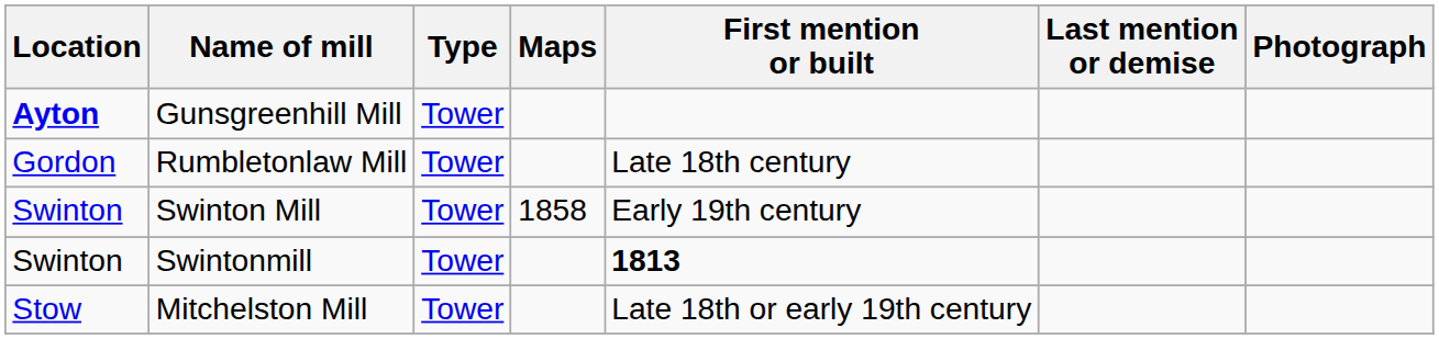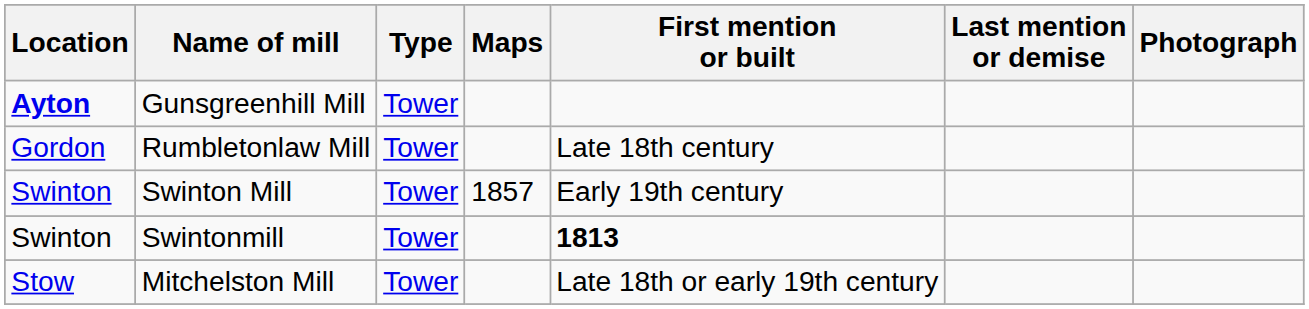Swinton Mill | Maps: 1858 -> 1857
